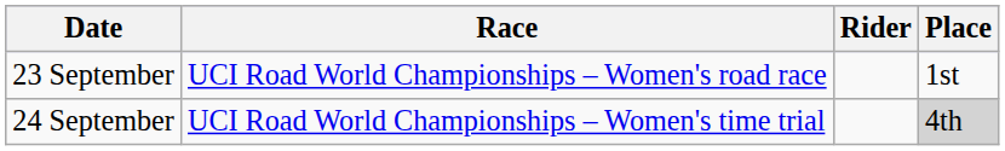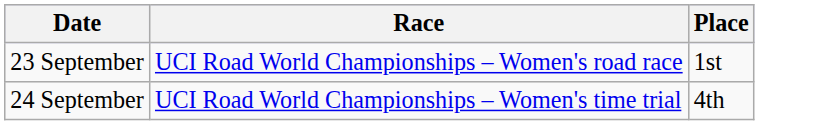- column: Rider
24 September | Place: lightgrey background -> no background
